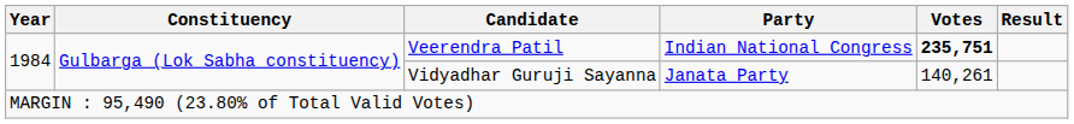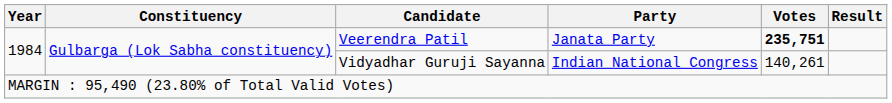Veerendra Patil | Party: Indian National Congress -> Janata Party
Vidyadhar Guruji Sayanna | Party: Janata Party -> Indian National Congress
